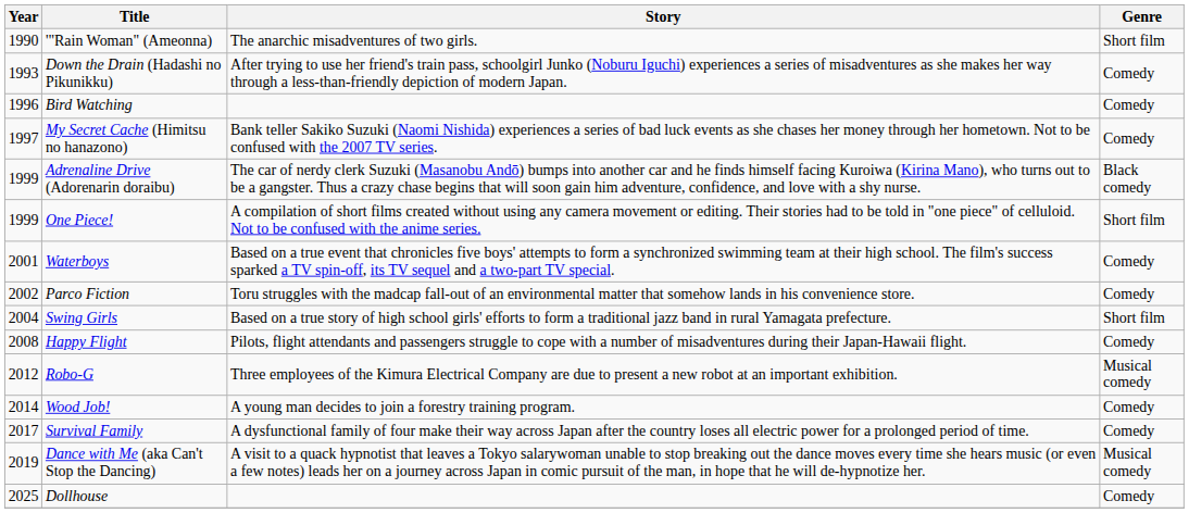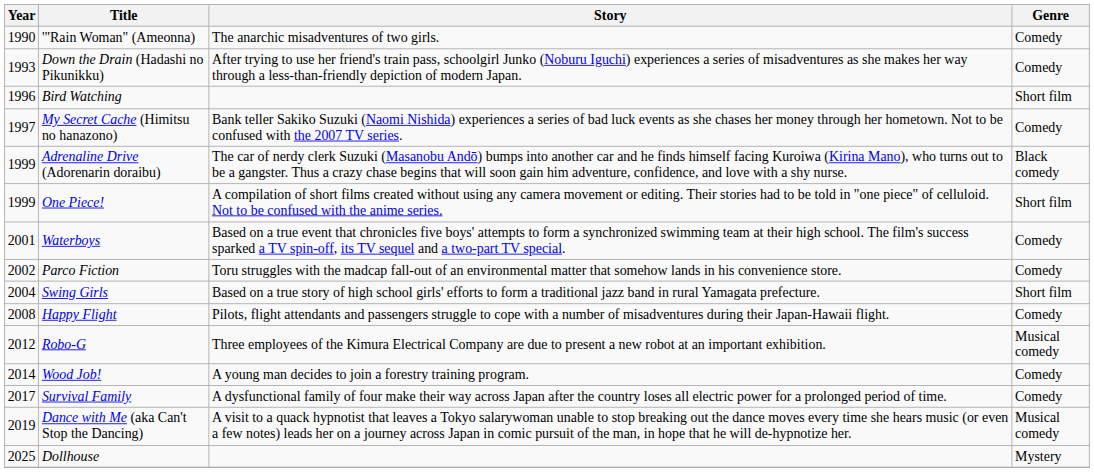'"Rain Woman" (Ameonna) | Genre: Short film -> Comedy
Bird Watching | Genre: Comedy -> Short film
Dollhouse | Genre: Comedy -> Mystery
